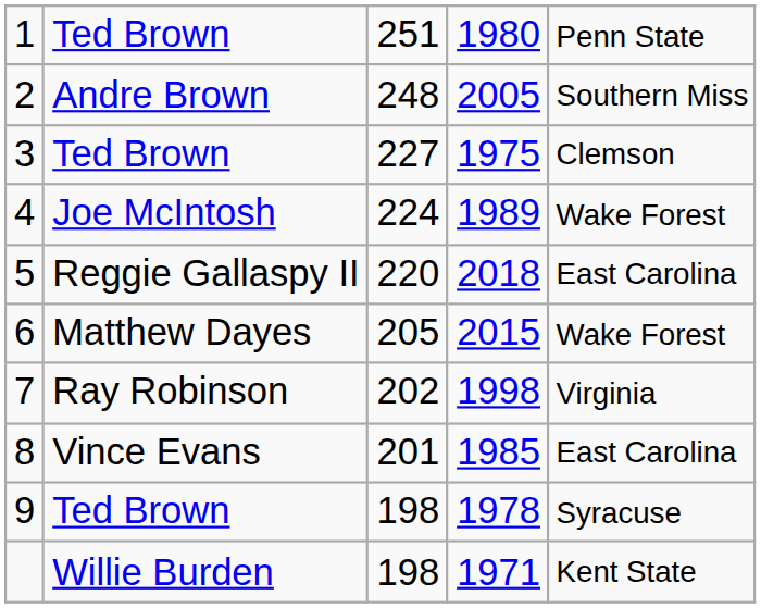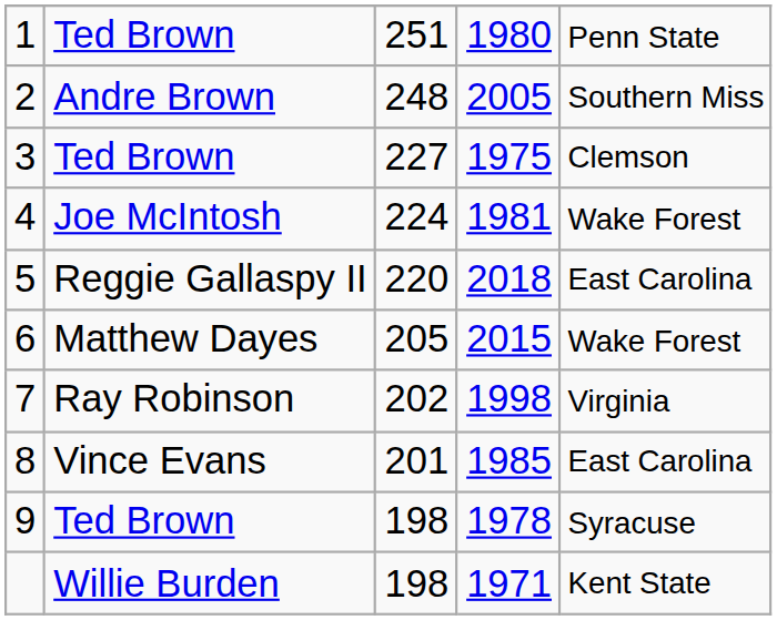4 | column 4: 1989 -> 1981
